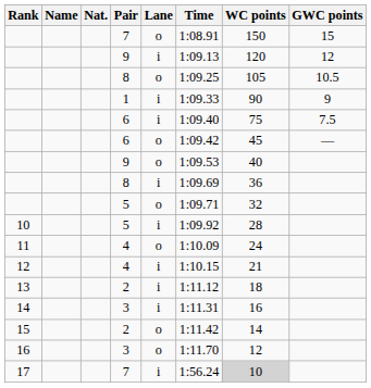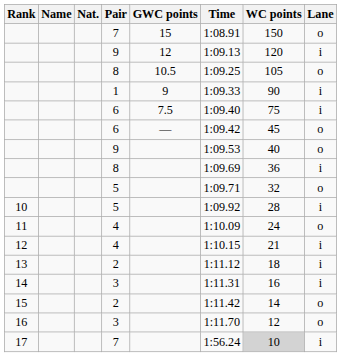columns swapped: Lane <-> GWC points
